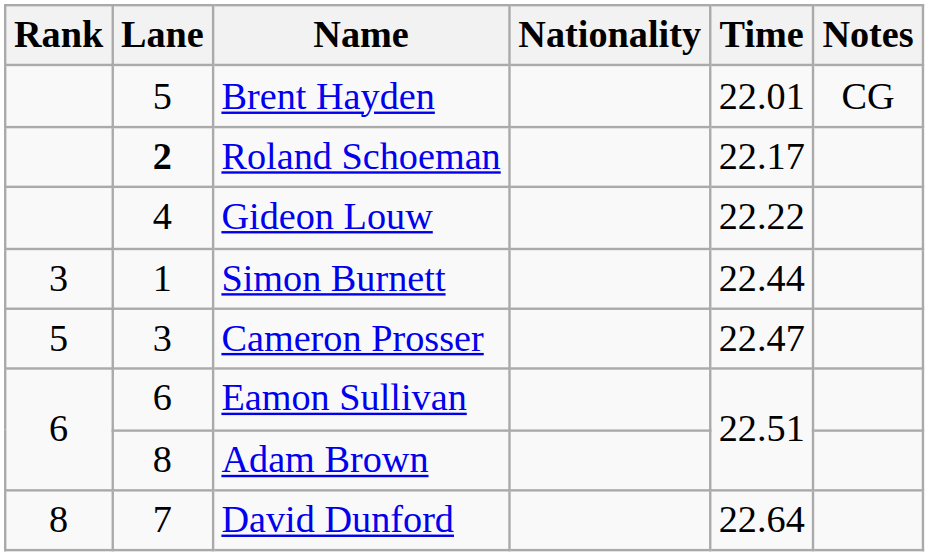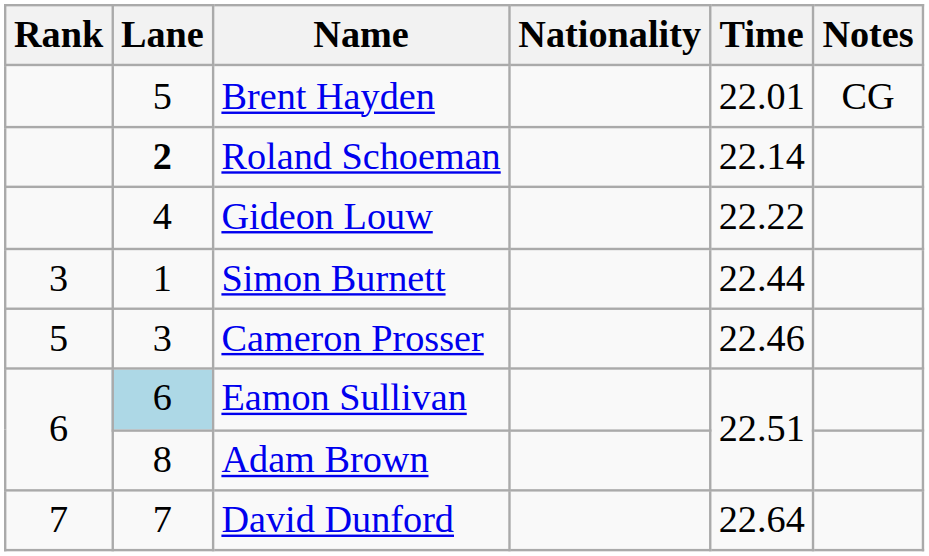Roland Schoeman | Time: 22.17 -> 22.14
Cameron Prosser | Time: 22.47 -> 22.46
Eamon Sullivan | Lane: no background -> lightblue background
David Dunford | Rank: 8 -> 7
